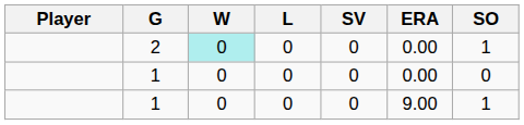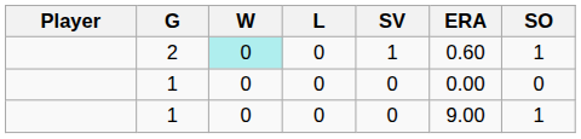2 | SV: 0 -> 1
2 | ERA: 0.00 -> 0.60
